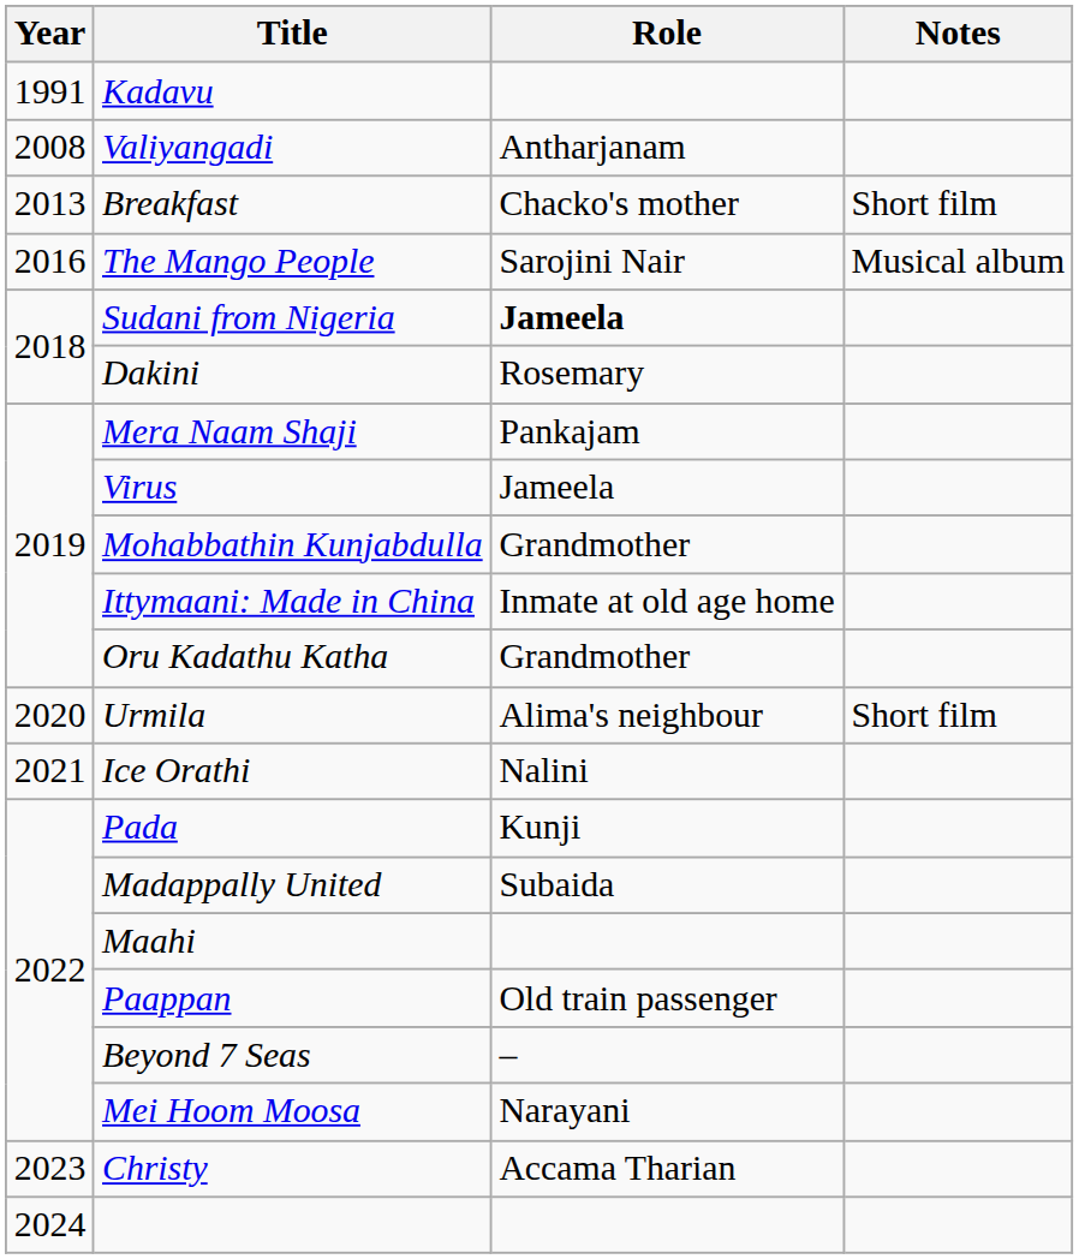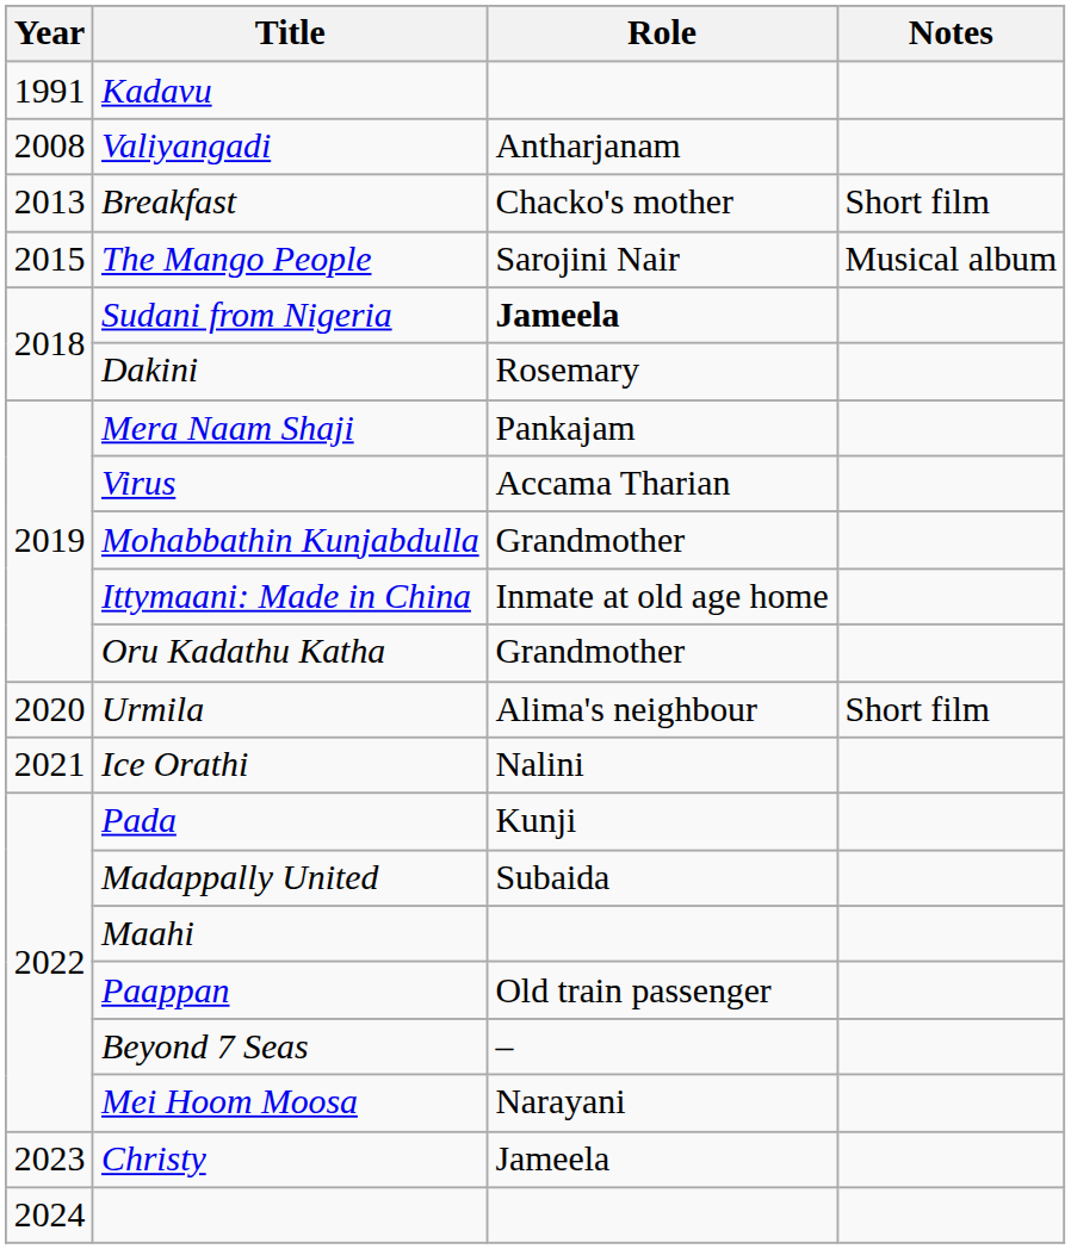The Mango People | Year: 2016 -> 2015
Virus | Role: Jameela -> Accama Tharian
Christy | Role: Accama Tharian -> Jameela
